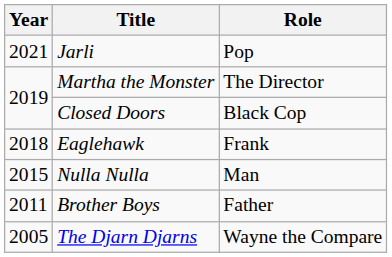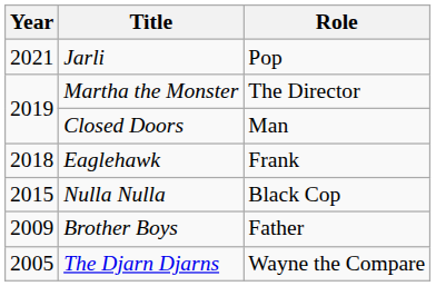Closed Doors | Role: Black Cop -> Man
Nulla Nulla | Role: Man -> Black Cop
Brother Boys | Year: 2011 -> 2009
